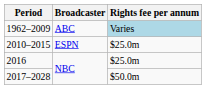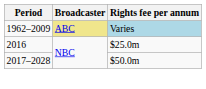1962–2009 | Broadcaster: no background -> khaki background
- row: 2010–2015 | ESPN | $25.0m
